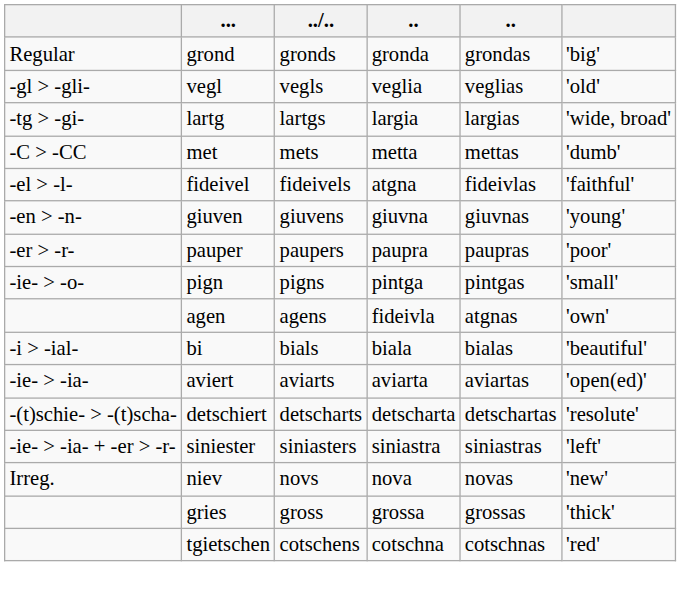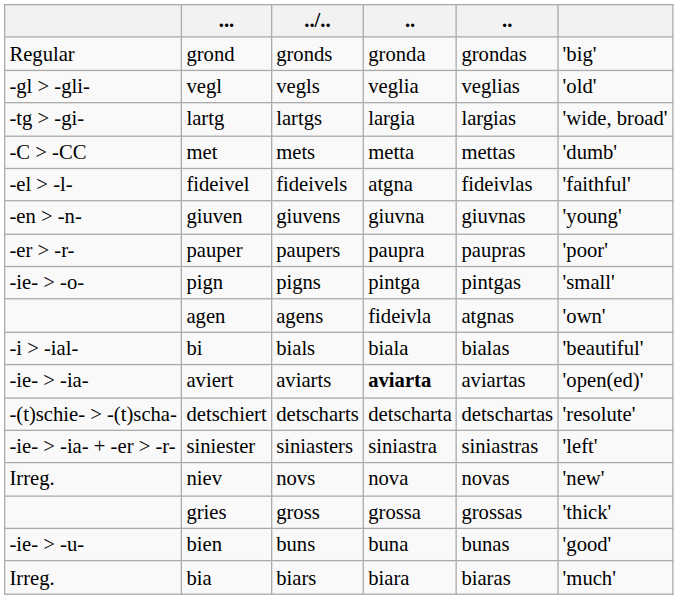aviert | column 4: normal -> bold
- row: tgietschen | cotschens | cotschna | cotschnas | 'red'
+ row: -ie- > -u- | bien | buns | buna | bunas | 'good'
+ row: Irreg. | bia | biars | biara | biaras | 'much'
